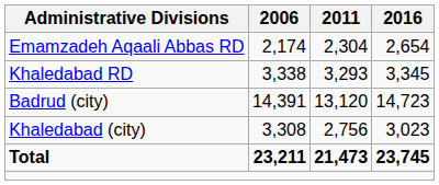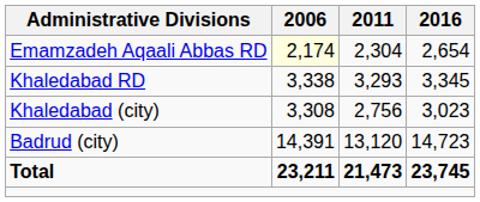Emamzadeh Aqaali Abbas RD | 2006: no background -> lightyellow background
rows swapped: Badrud (city) <-> Khaledabad (city)
